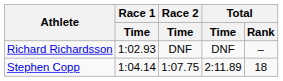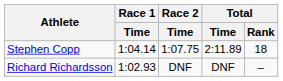rows swapped: Stephen Copp <-> Richard Richardsson
